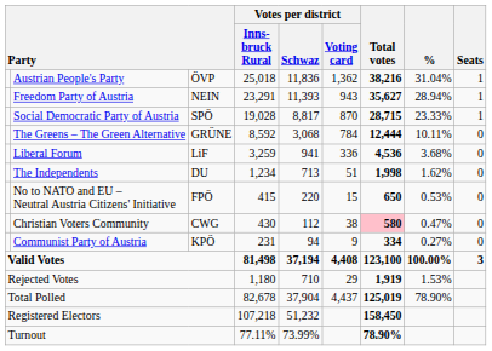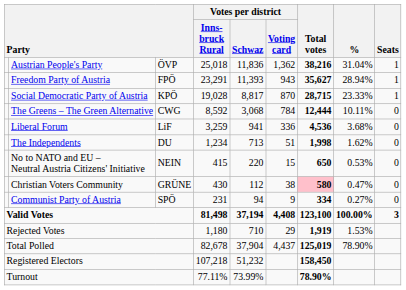Freedom Party of Austria | column 3: NEIN -> FPÖ
Social Democratic Party of Austria | column 3: SPÖ -> KPÖ
The Greens – The Green Alternative | column 3: GRÜNE -> CWG
No to NATO and EU – Neutral Austria Citizens' Initiative | column 3: FPÖ -> NEIN
Christian Voters Community | column 3: CWG -> GRÜNE
Communist Party of Austria | column 3: KPÖ -> SPÖ
